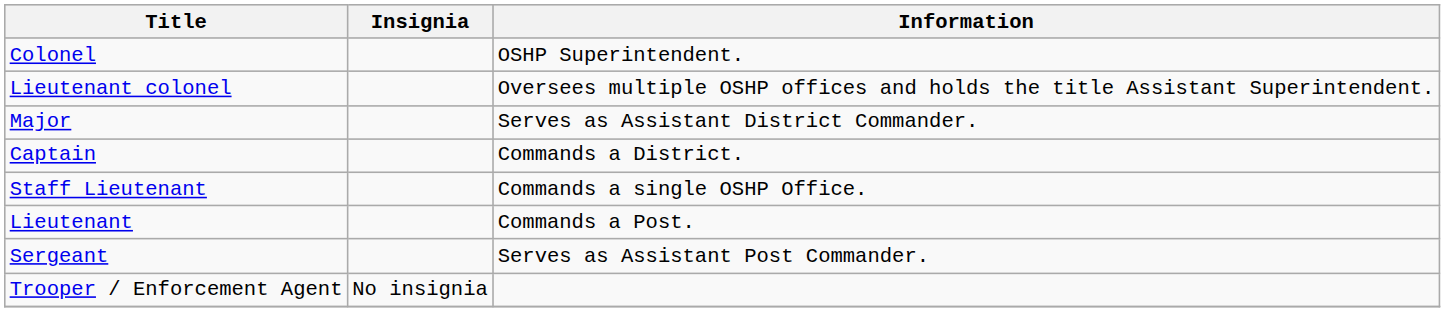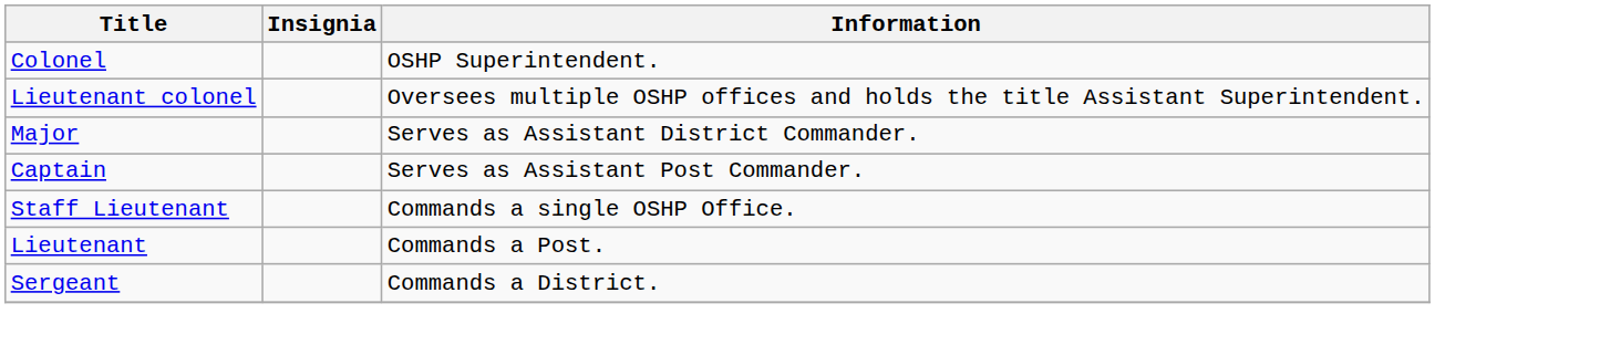Captain | Information: Commands a District. -> Serves as Assistant Post Commander.
Sergeant | Information: Serves as Assistant Post Commander. -> Commands a District.
- row: Trooper / Enforcement Agent | No insignia
